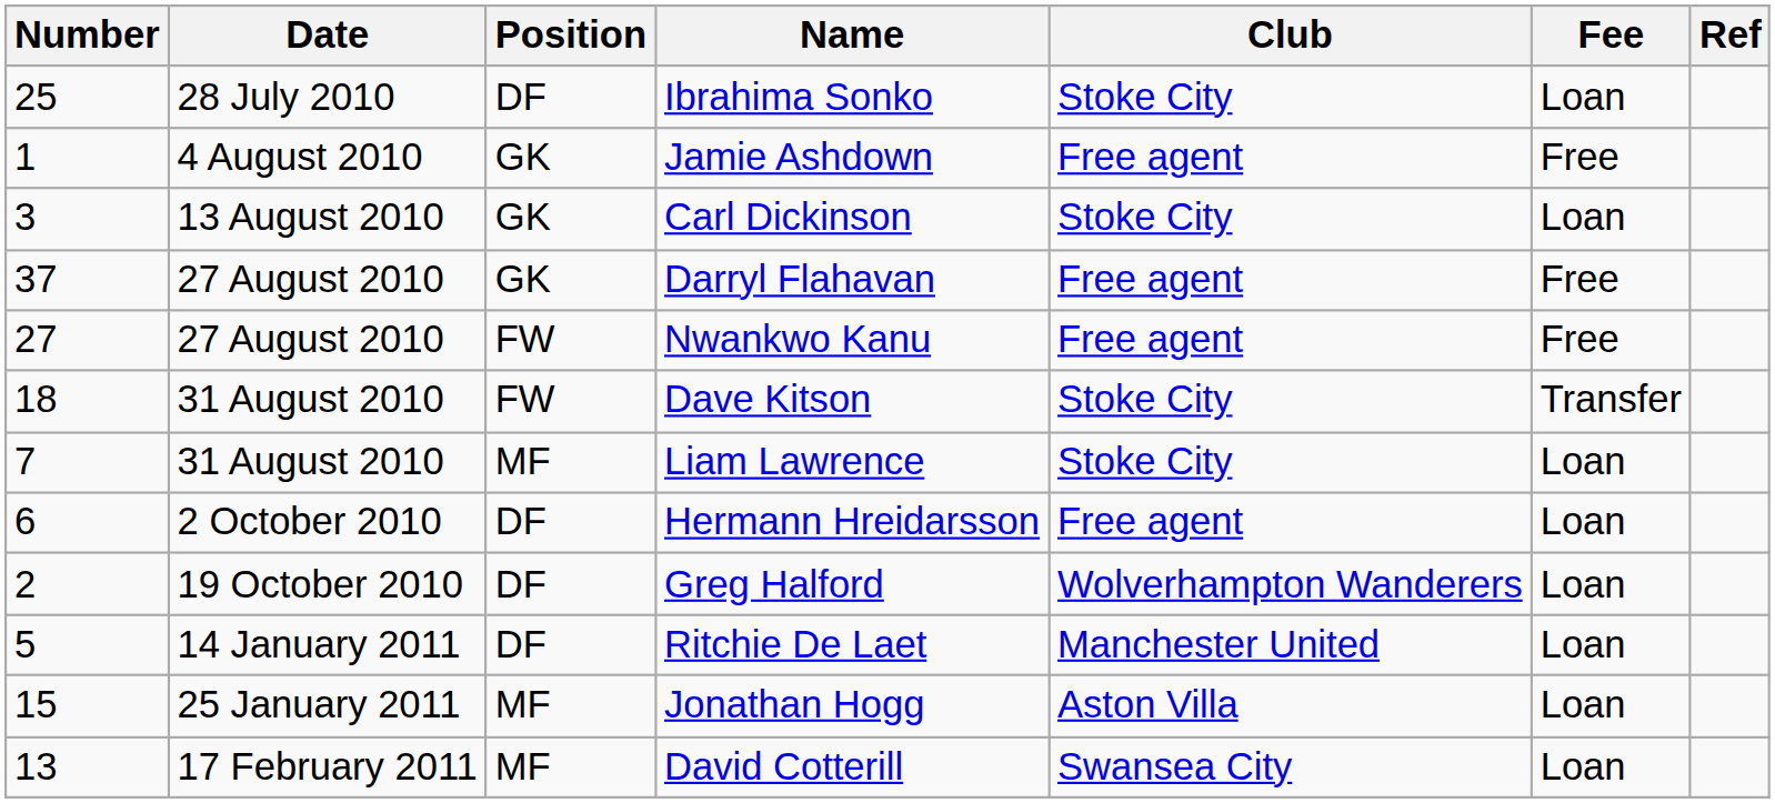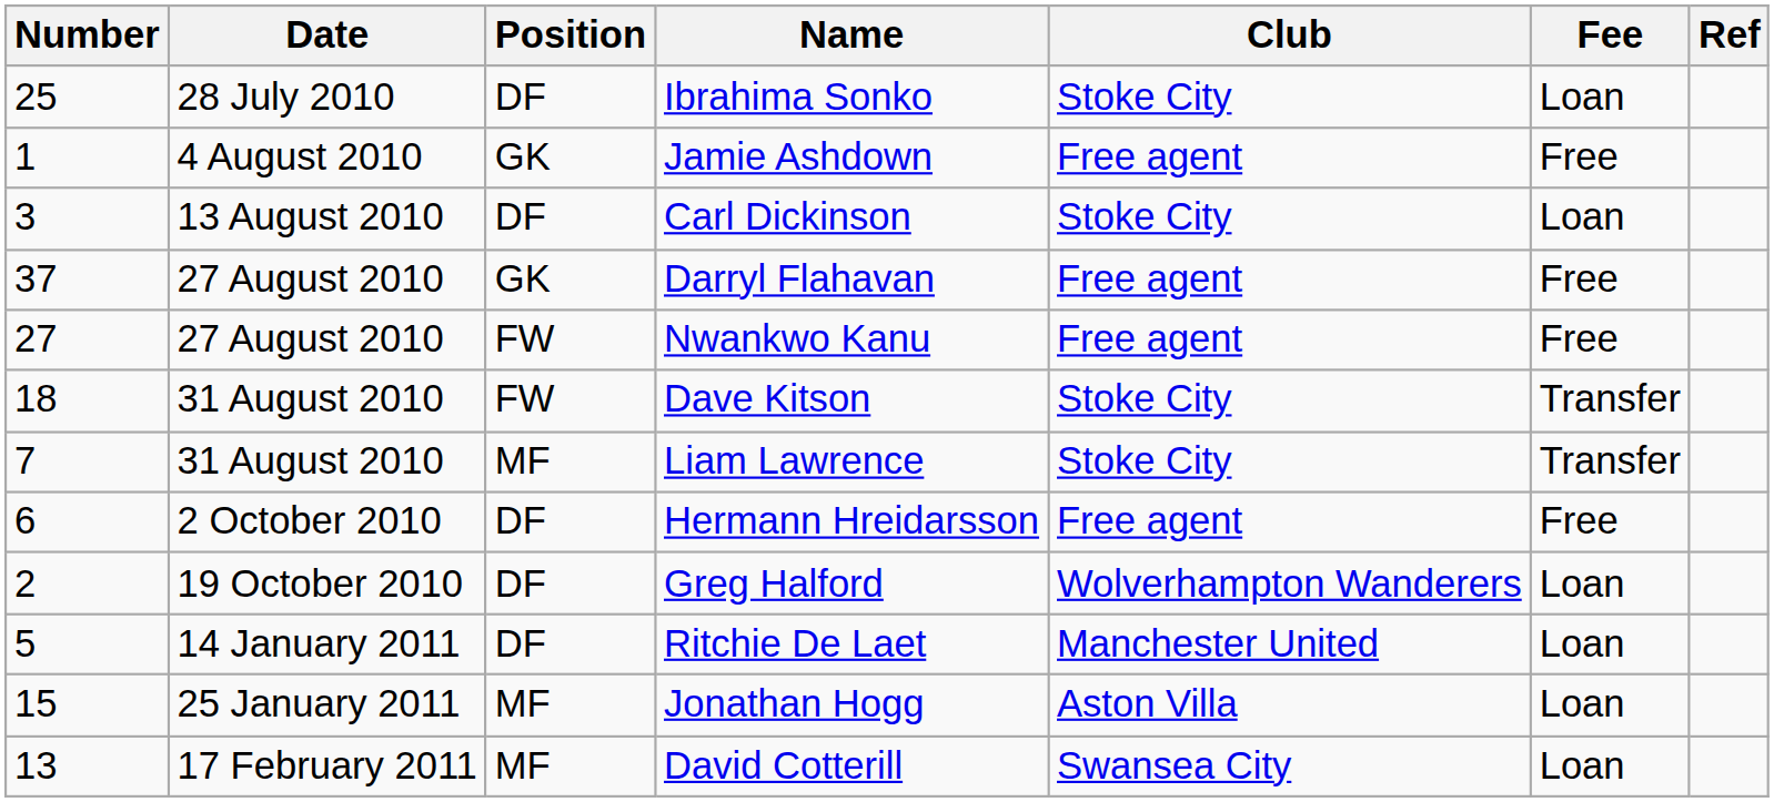Carl Dickinson | Position: GK -> DF
Liam Lawrence | Fee: Loan -> Transfer
Hermann Hreidarsson | Fee: Loan -> Free
